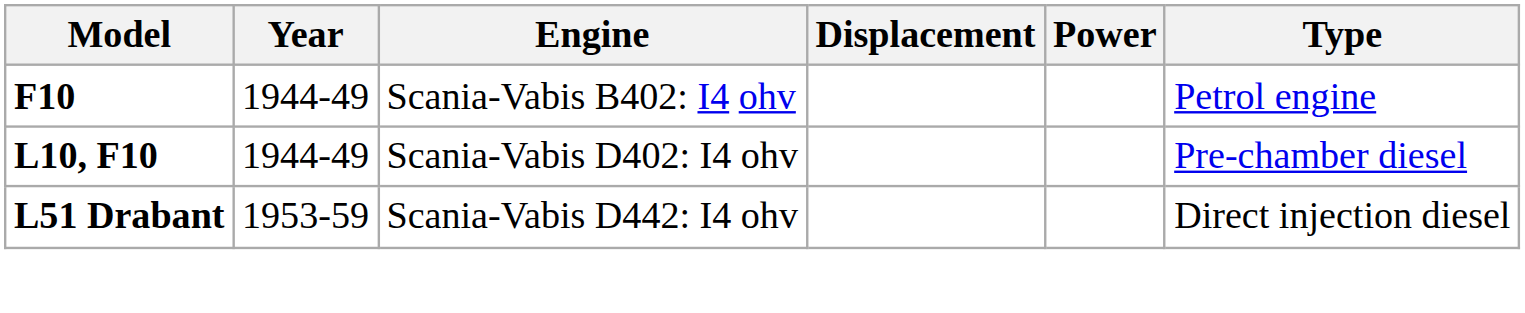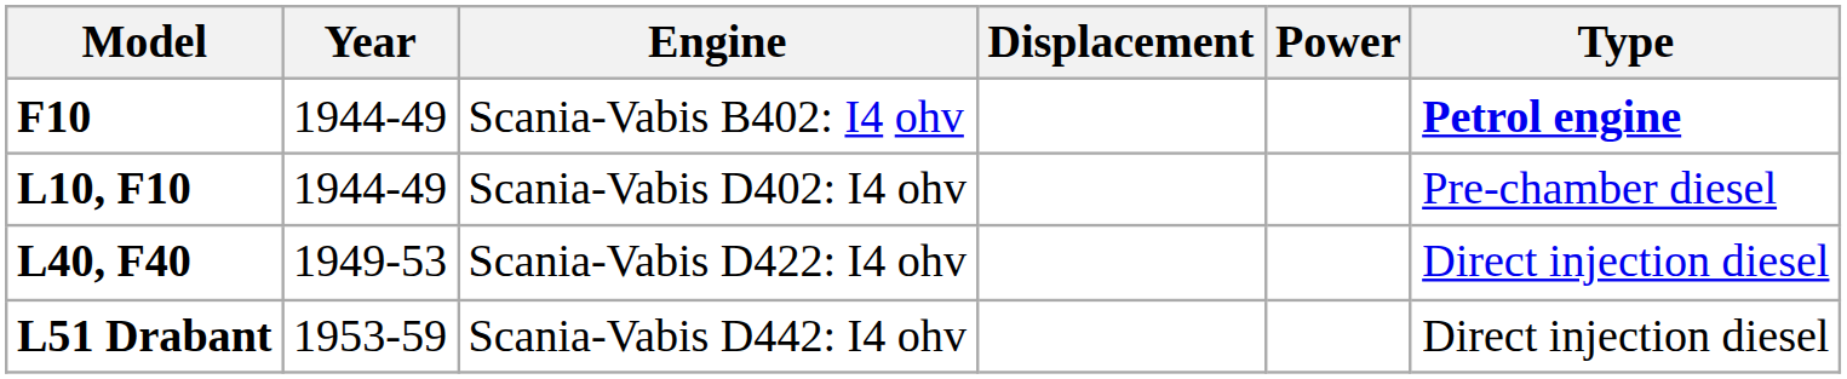F10 | Type: normal -> bold
+ row: L40, F40 | 1949-53 | Scania-Vabis D422: I4 ohv | Direct injection diesel
